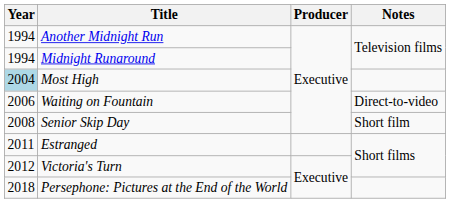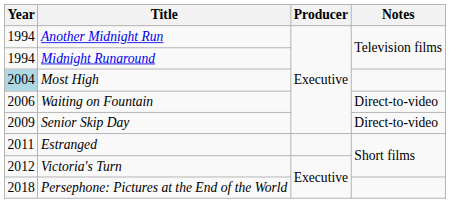Senior Skip Day | Year: 2008 -> 2009
Senior Skip Day | Notes: Short film -> Direct-to-video
